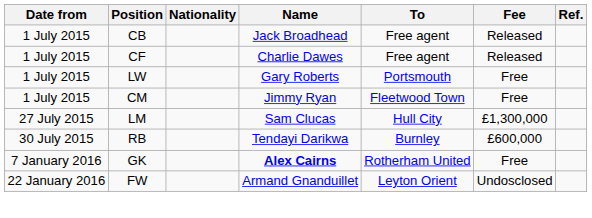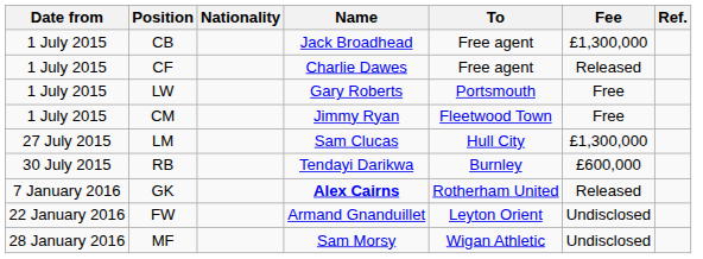CB | Fee: Released -> £1,300,000
GK | Fee: Free -> Released
FW | Fee: Undosclosed -> Undisclosed
+ row: 28 January 2016 | MF | Sam Morsy | Wigan Athletic | Undisclosed
